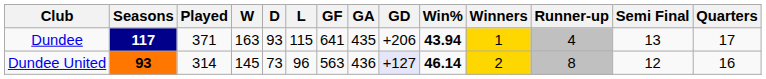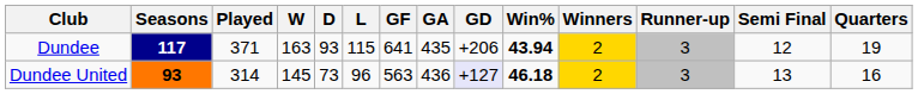Dundee | Winners: 1 -> 2
Dundee | Runner-up: 4 -> 3
Dundee | Semi Final: 13 -> 12
Dundee | Quarters: 17 -> 19
Dundee United | Win%: 46.14 -> 46.18
Dundee United | Runner-up: 8 -> 3
Dundee United | Semi Final: 12 -> 13
